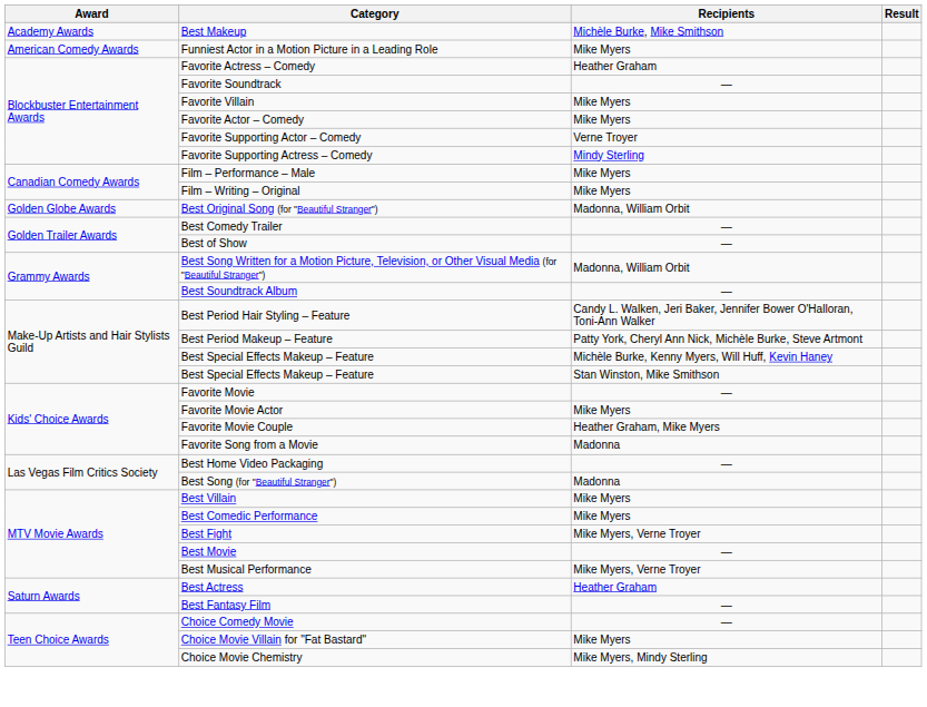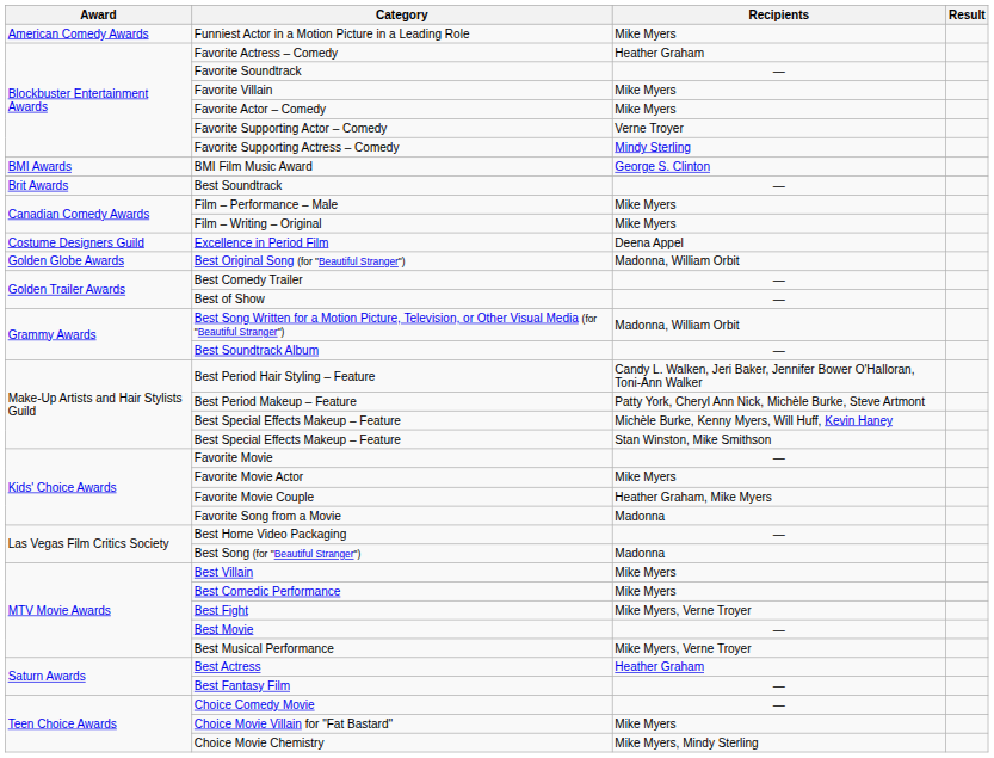- row: Academy Awards | Best Makeup | Michèle Burke, Mike Smithson
+ row: BMI Awards | BMI Film Music Award | George S. Clinton
+ row: Brit Awards | Best Soundtrack | —
+ row: Costume Designers Guild | Excellence in Period Film | Deena Appel
